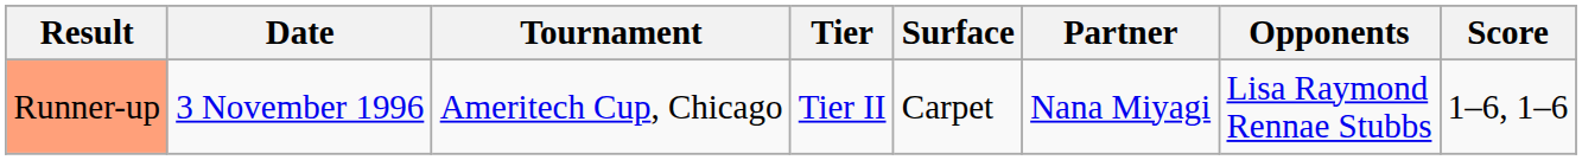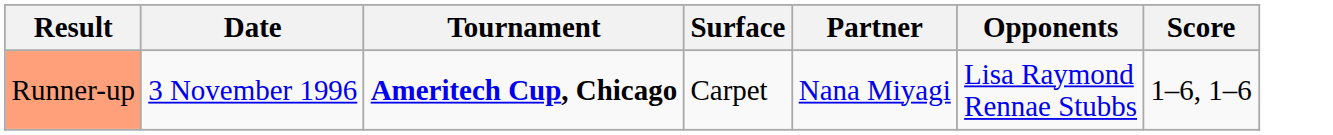- column: Tier | Tier II
Runner-up | Tournament: normal -> bold
